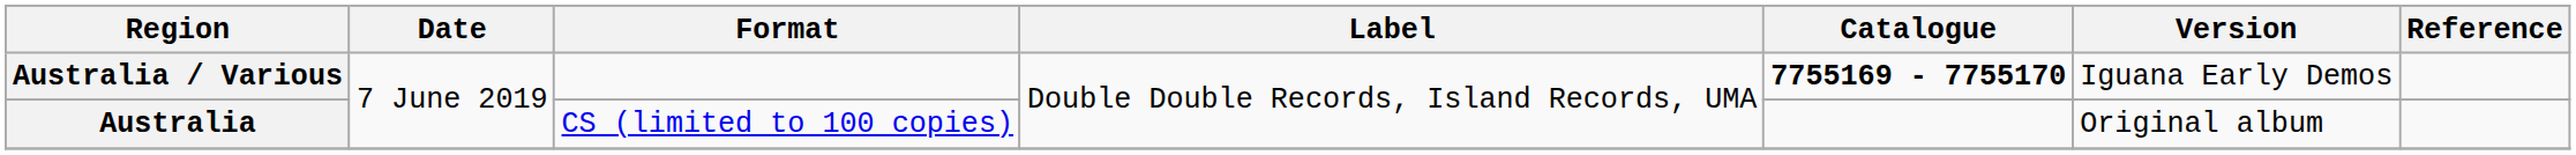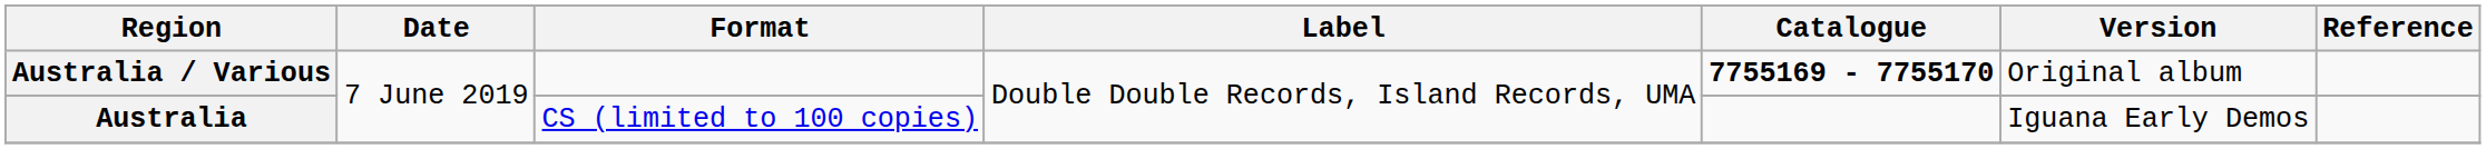Australia / Various | Version: Iguana Early Demos -> Original album
Australia | Version: Original album -> Iguana Early Demos
